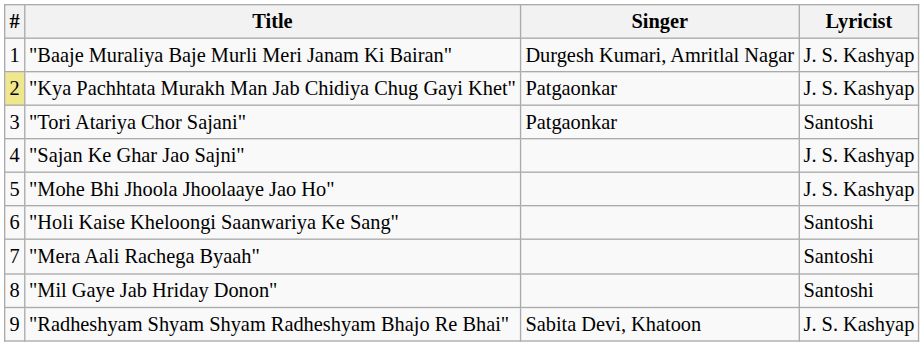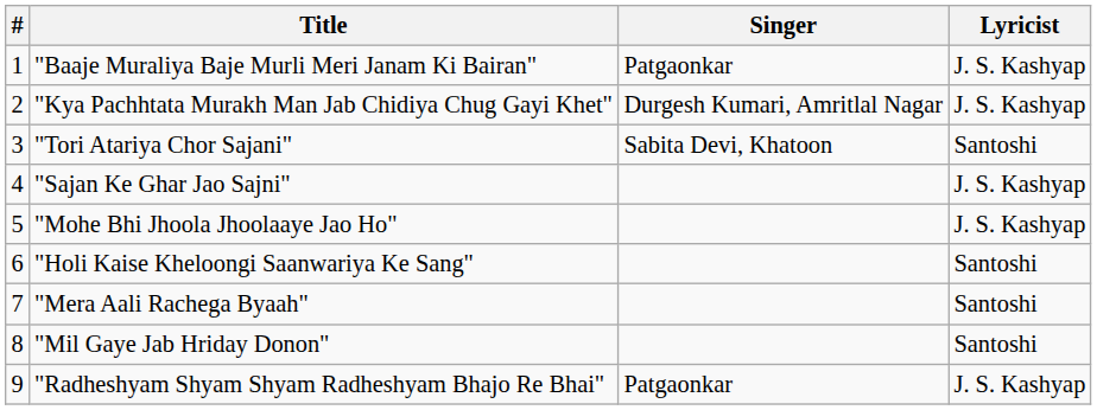"Baaje Muraliya Baje Murli Meri Janam Ki Bairan" | Singer: Durgesh Kumari, Amritlal Nagar -> Patgaonkar
"Kya Pachhtata Murakh Man Jab Chidiya Chug Gayi Khet" | #: khaki background -> no background
"Kya Pachhtata Murakh Man Jab Chidiya Chug Gayi Khet" | Singer: Patgaonkar -> Durgesh Kumari, Amritlal Nagar
"Tori Atariya Chor Sajani" | Singer: Patgaonkar -> Sabita Devi, Khatoon
"Radheshyam Shyam Shyam Radheshyam Bhajo Re Bhai" | Singer: Sabita Devi, Khatoon -> Patgaonkar
